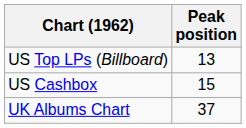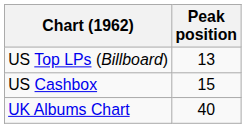UK Albums Chart | Peak position: 37 -> 40
